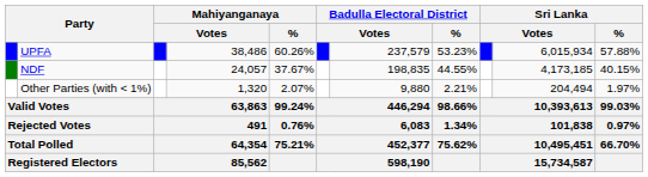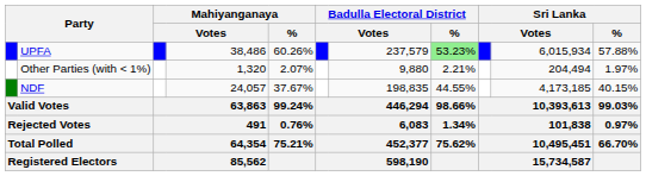UPFA | Badulla Electoral District / %: no background -> lightgreen background
rows swapped: NDF <-> Other Parties (with < 1%)
